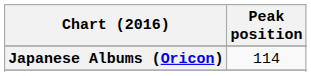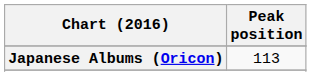Japanese Albums (Oricon) | Peak position: 114 -> 113
